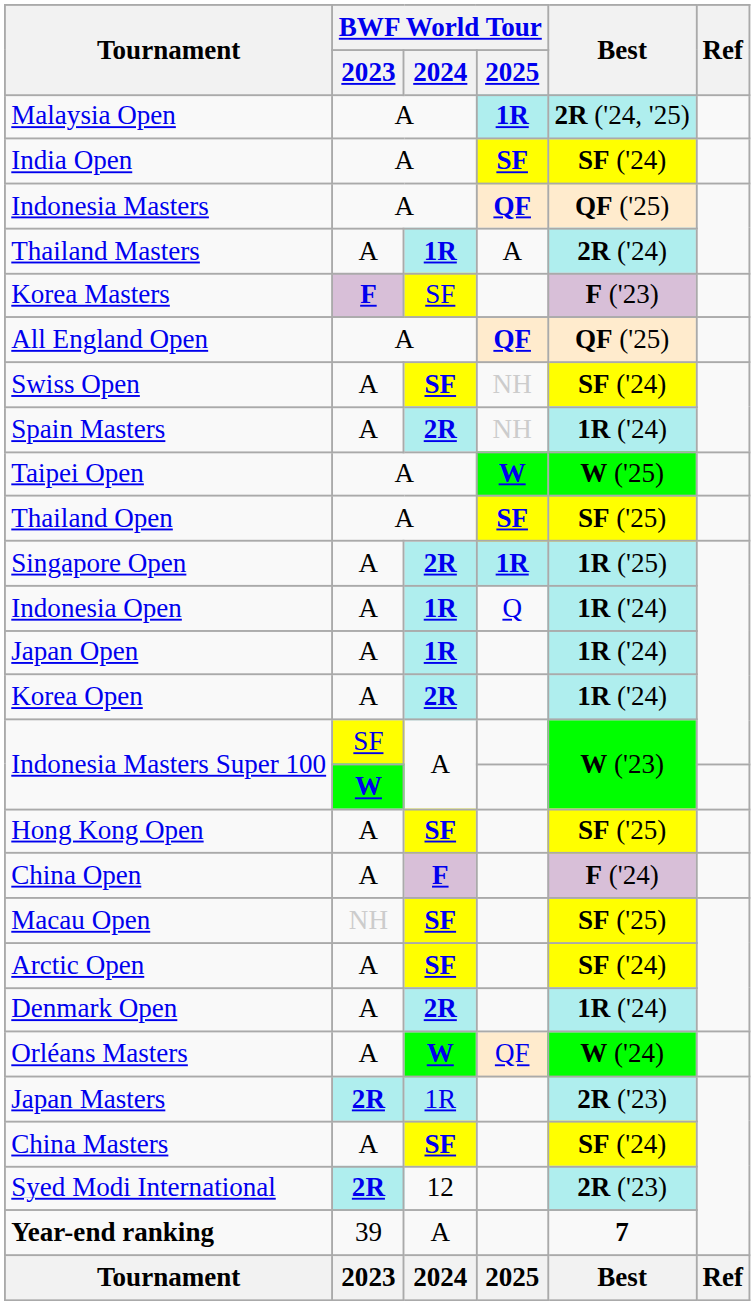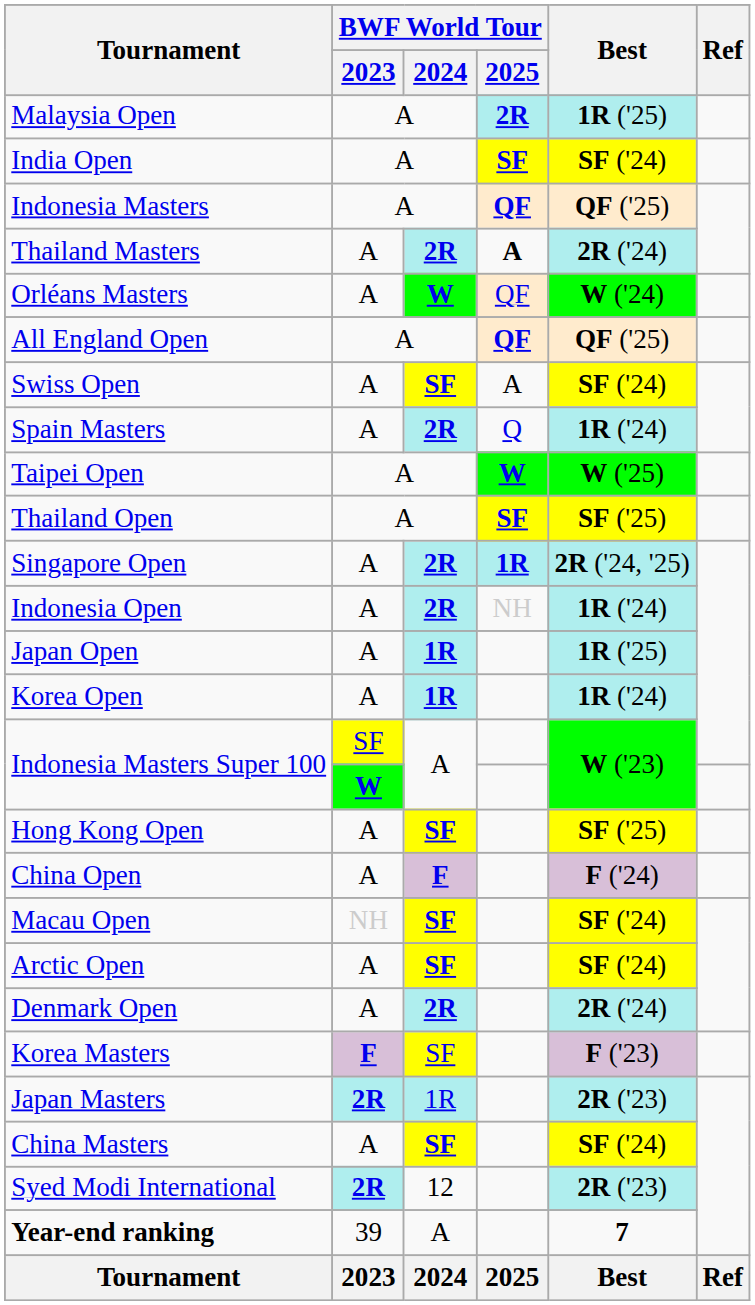Malaysia Open | BWF World Tour / 2025: 1R -> 2R
Malaysia Open | Best: 2R ('24, '25) -> 1R ('25)
Thailand Masters | BWF World Tour / 2024: 1R -> 2R
Thailand Masters | BWF World Tour / 2025: normal -> bold
rows swapped: Orléans Masters <-> Korea Masters
Swiss Open | BWF World Tour / 2025: NH -> A
Spain Masters | BWF World Tour / 2025: NH -> Q
Singapore Open | Best: 1R ('25) -> 2R ('24, '25)
Indonesia Open | BWF World Tour / 2024: 1R -> 2R
Indonesia Open | BWF World Tour / 2025: Q -> NH
Japan Open | Best: 1R ('24) -> 1R ('25)
Korea Open | BWF World Tour / 2024: 2R -> 1R
Macau Open | Best: SF ('25) -> SF ('24)
Denmark Open | Best: 1R ('24) -> 2R ('24)
